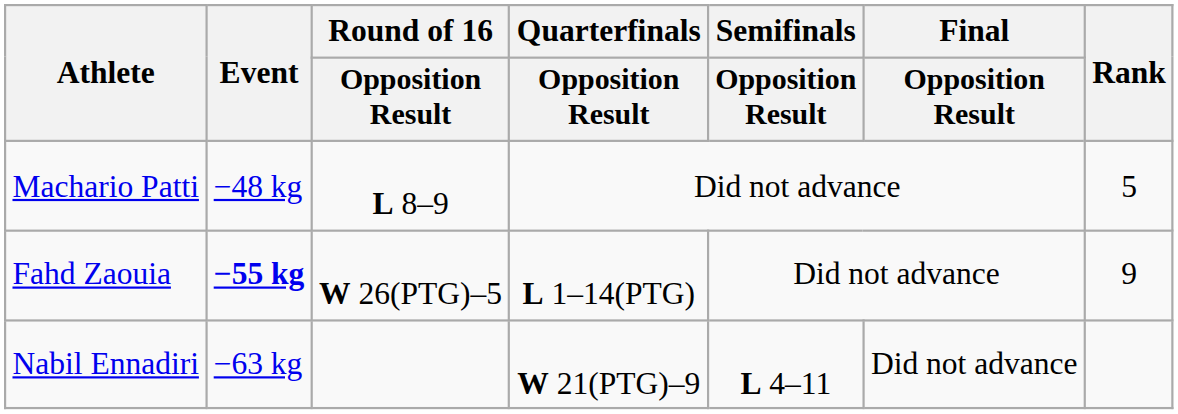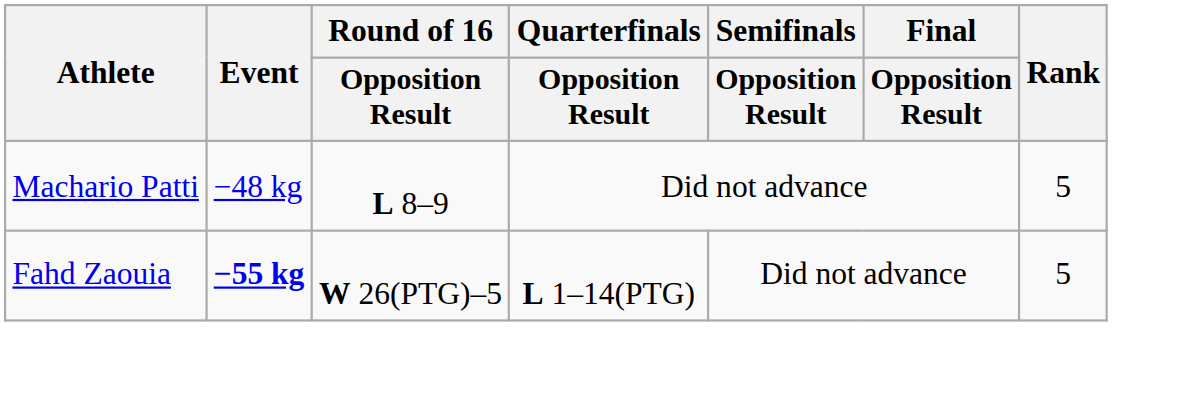Fahd Zaouia | Rank: 9 -> 5
- row: Nabil Ennadiri | −63 kg | W 21(PTG)–9 | L 4–11 | Did not advance
